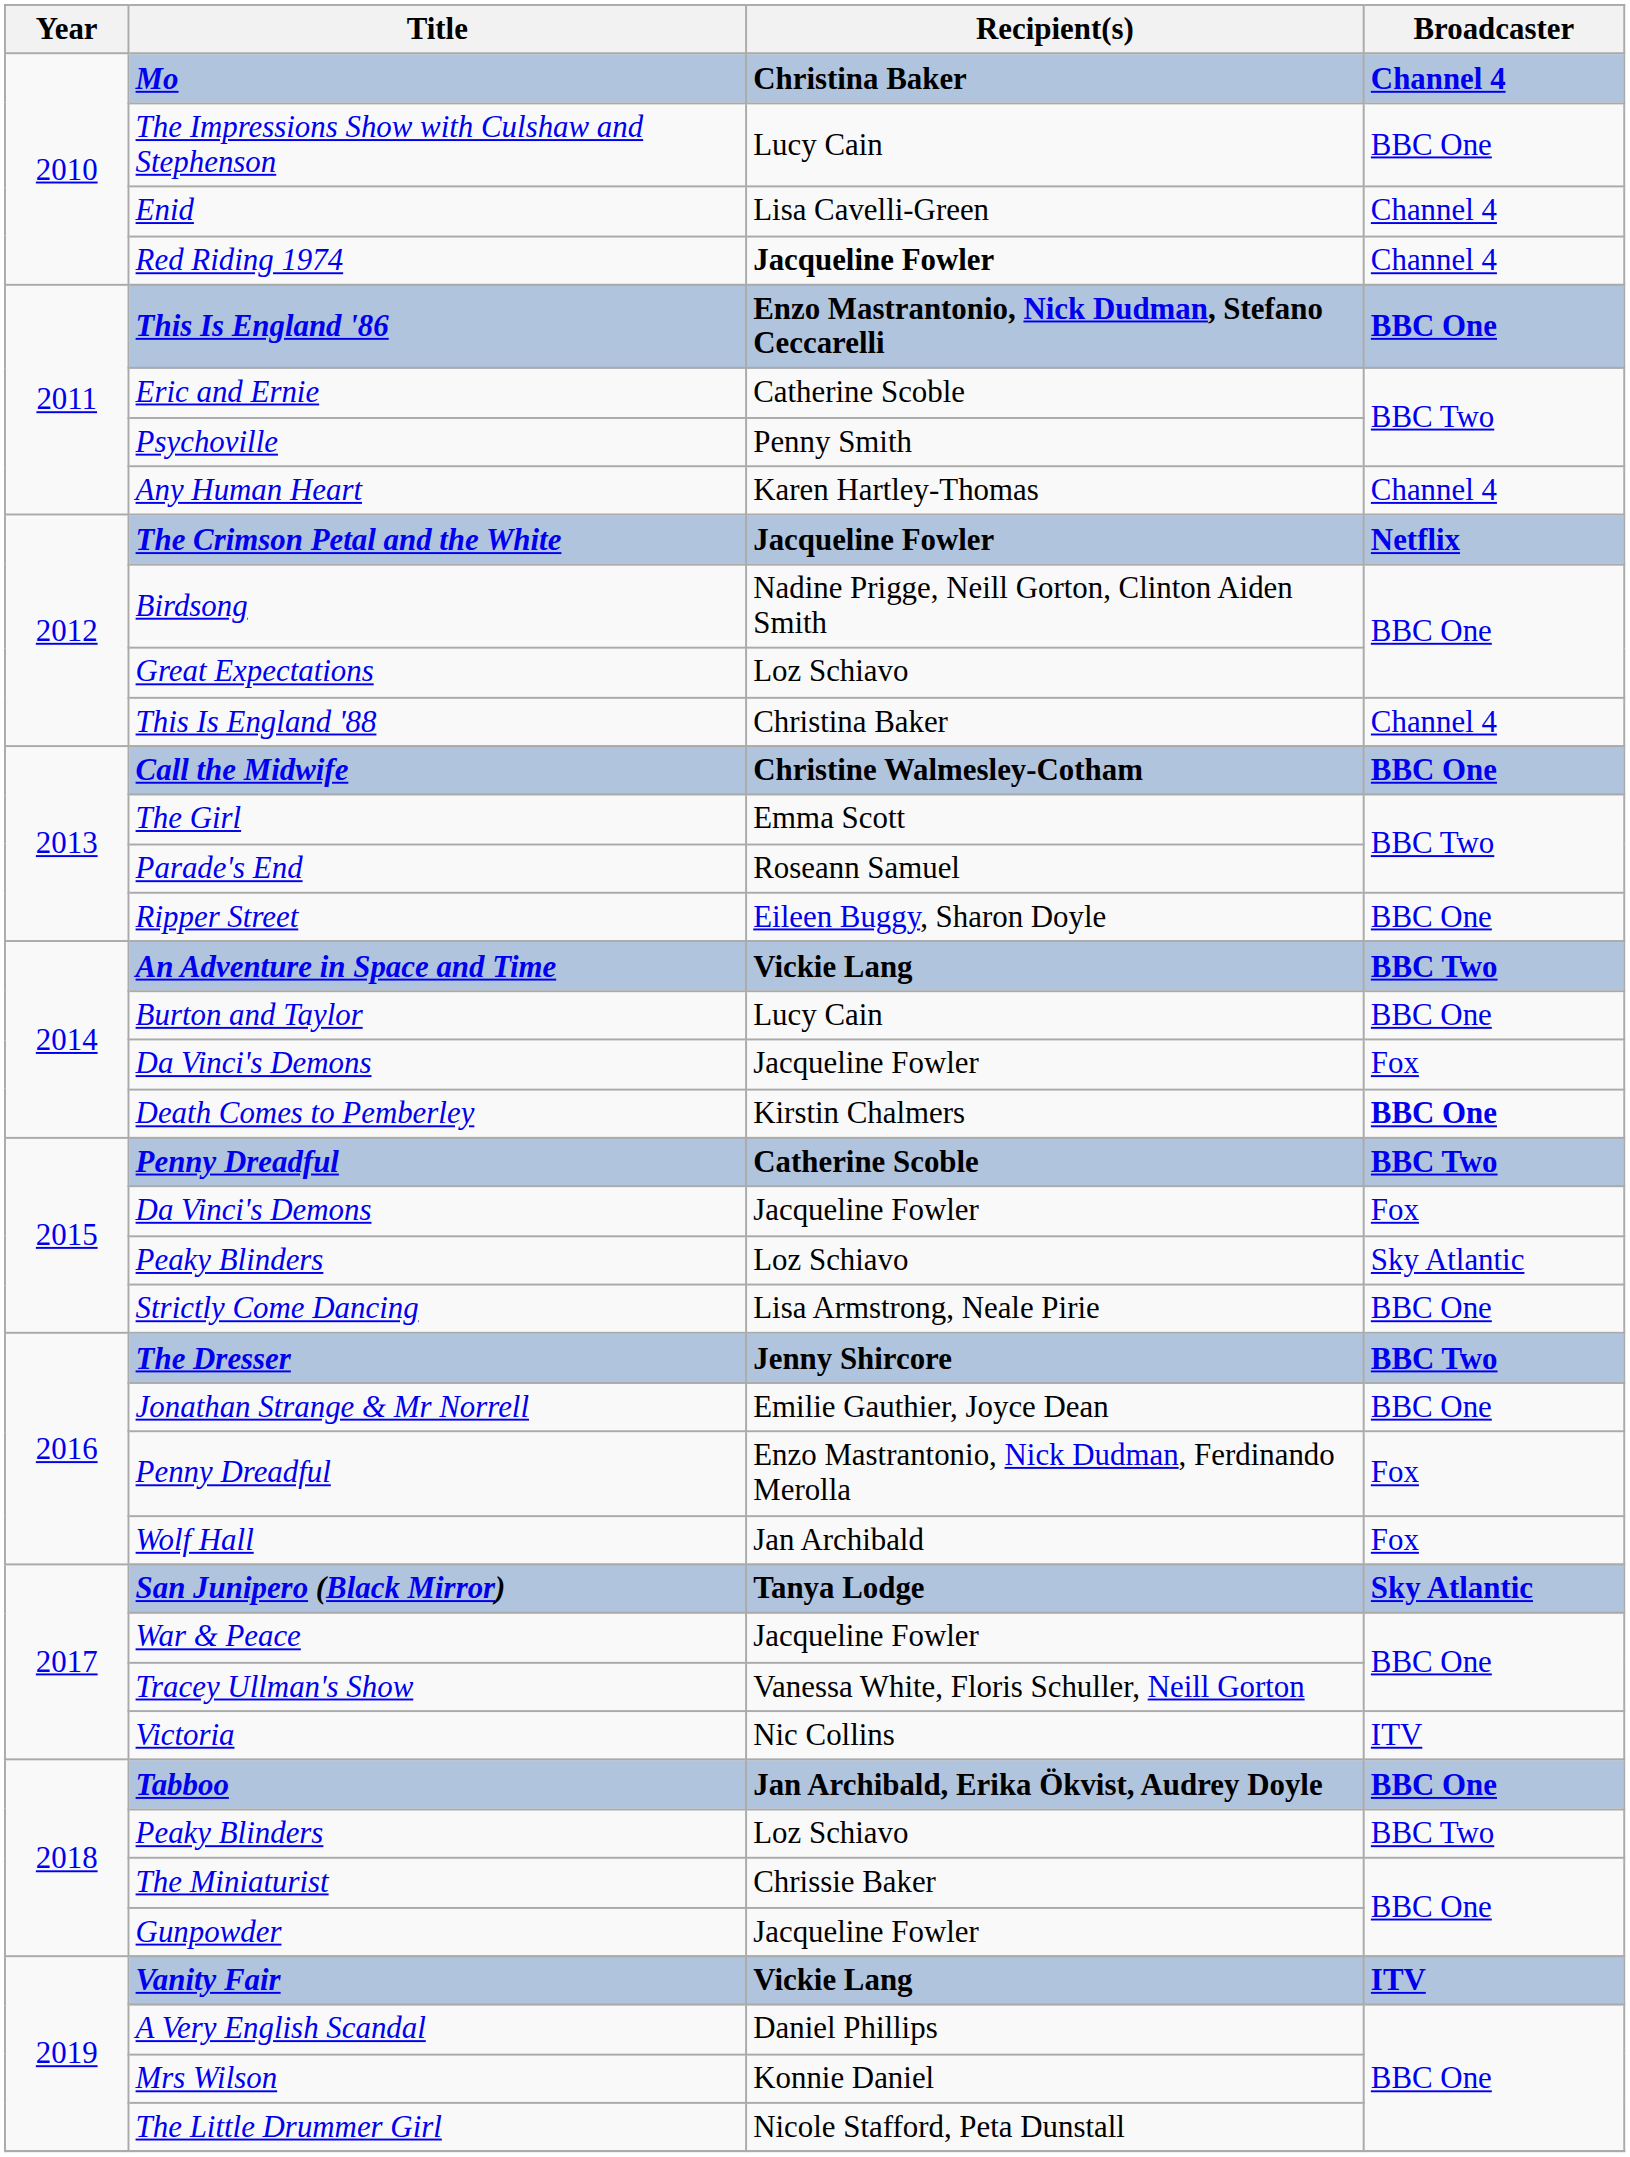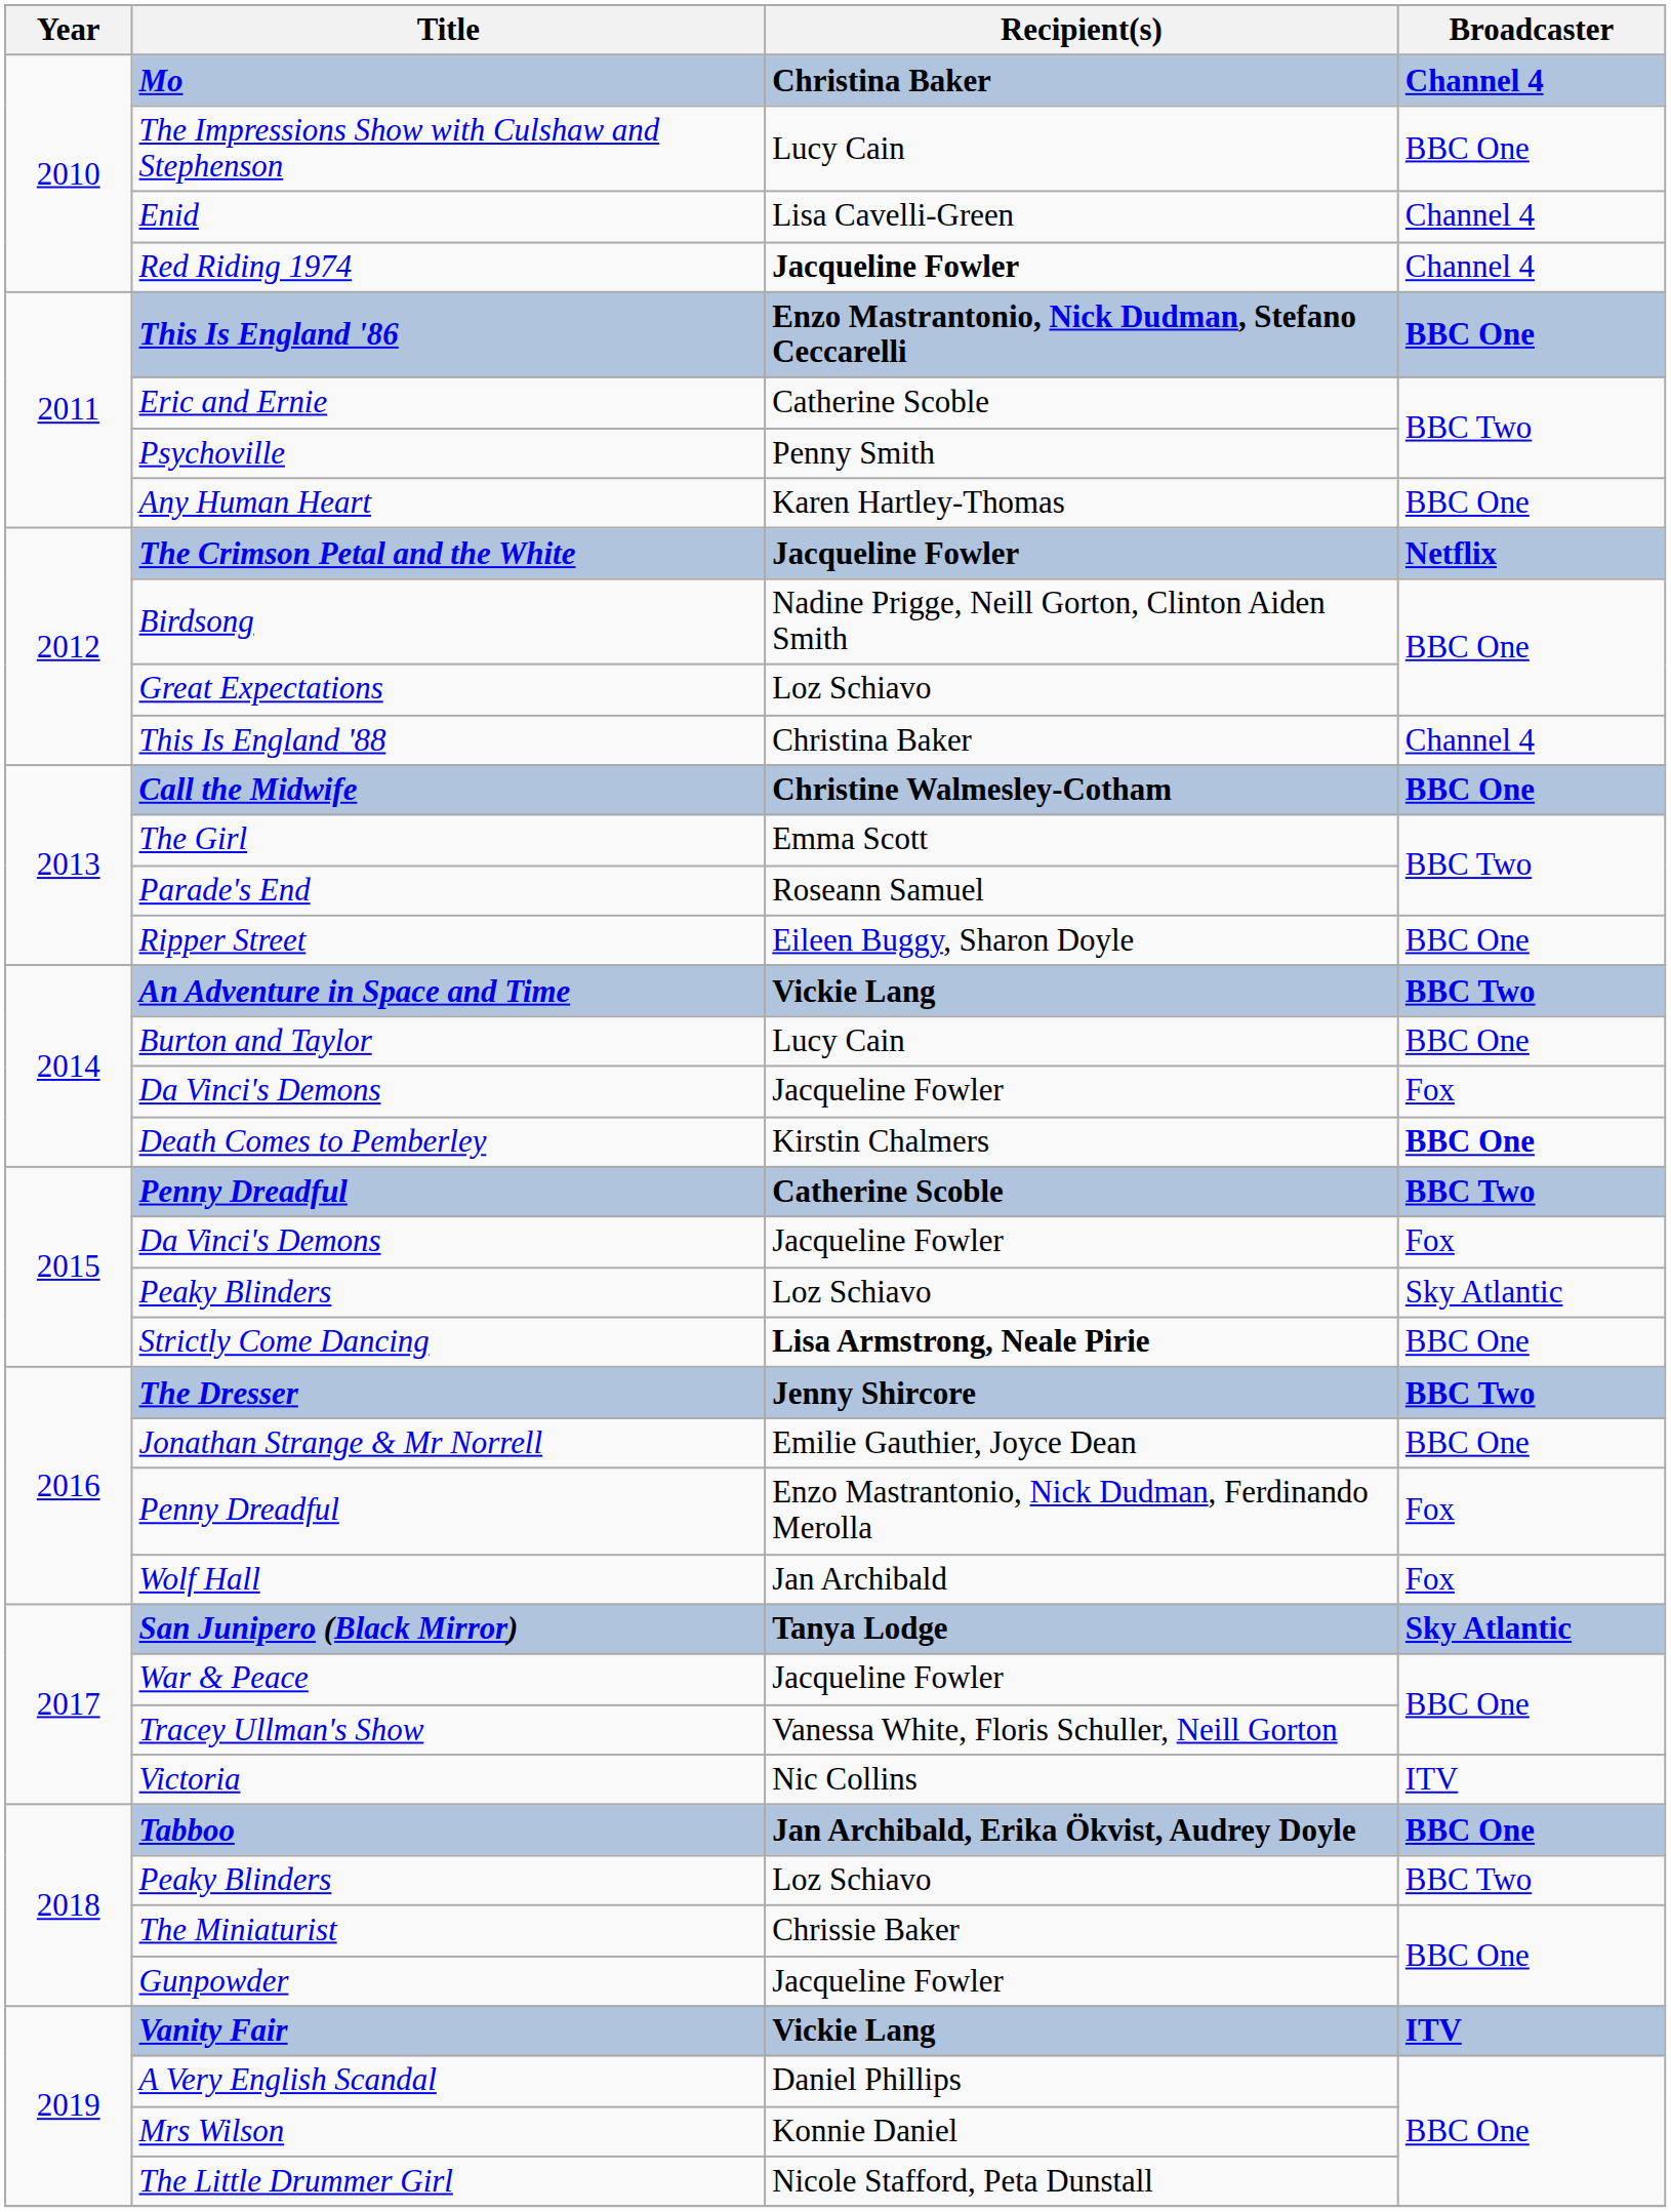Any Human Heart | Broadcaster: Channel 4 -> BBC One
Strictly Come Dancing | Recipient(s): normal -> bold
